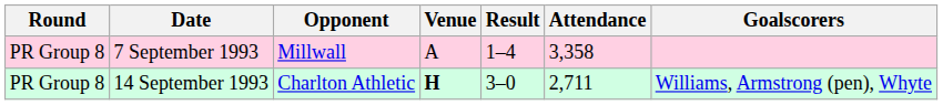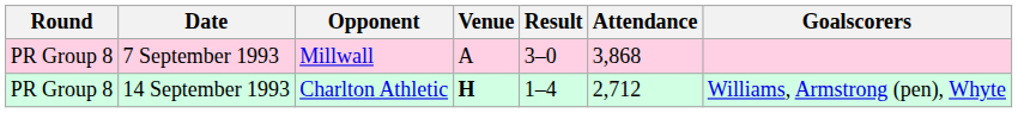7 September 1993 | Result: 1–4 -> 3–0
7 September 1993 | Attendance: 3,358 -> 3,868
14 September 1993 | Result: 3–0 -> 1–4
14 September 1993 | Attendance: 2,711 -> 2,712
